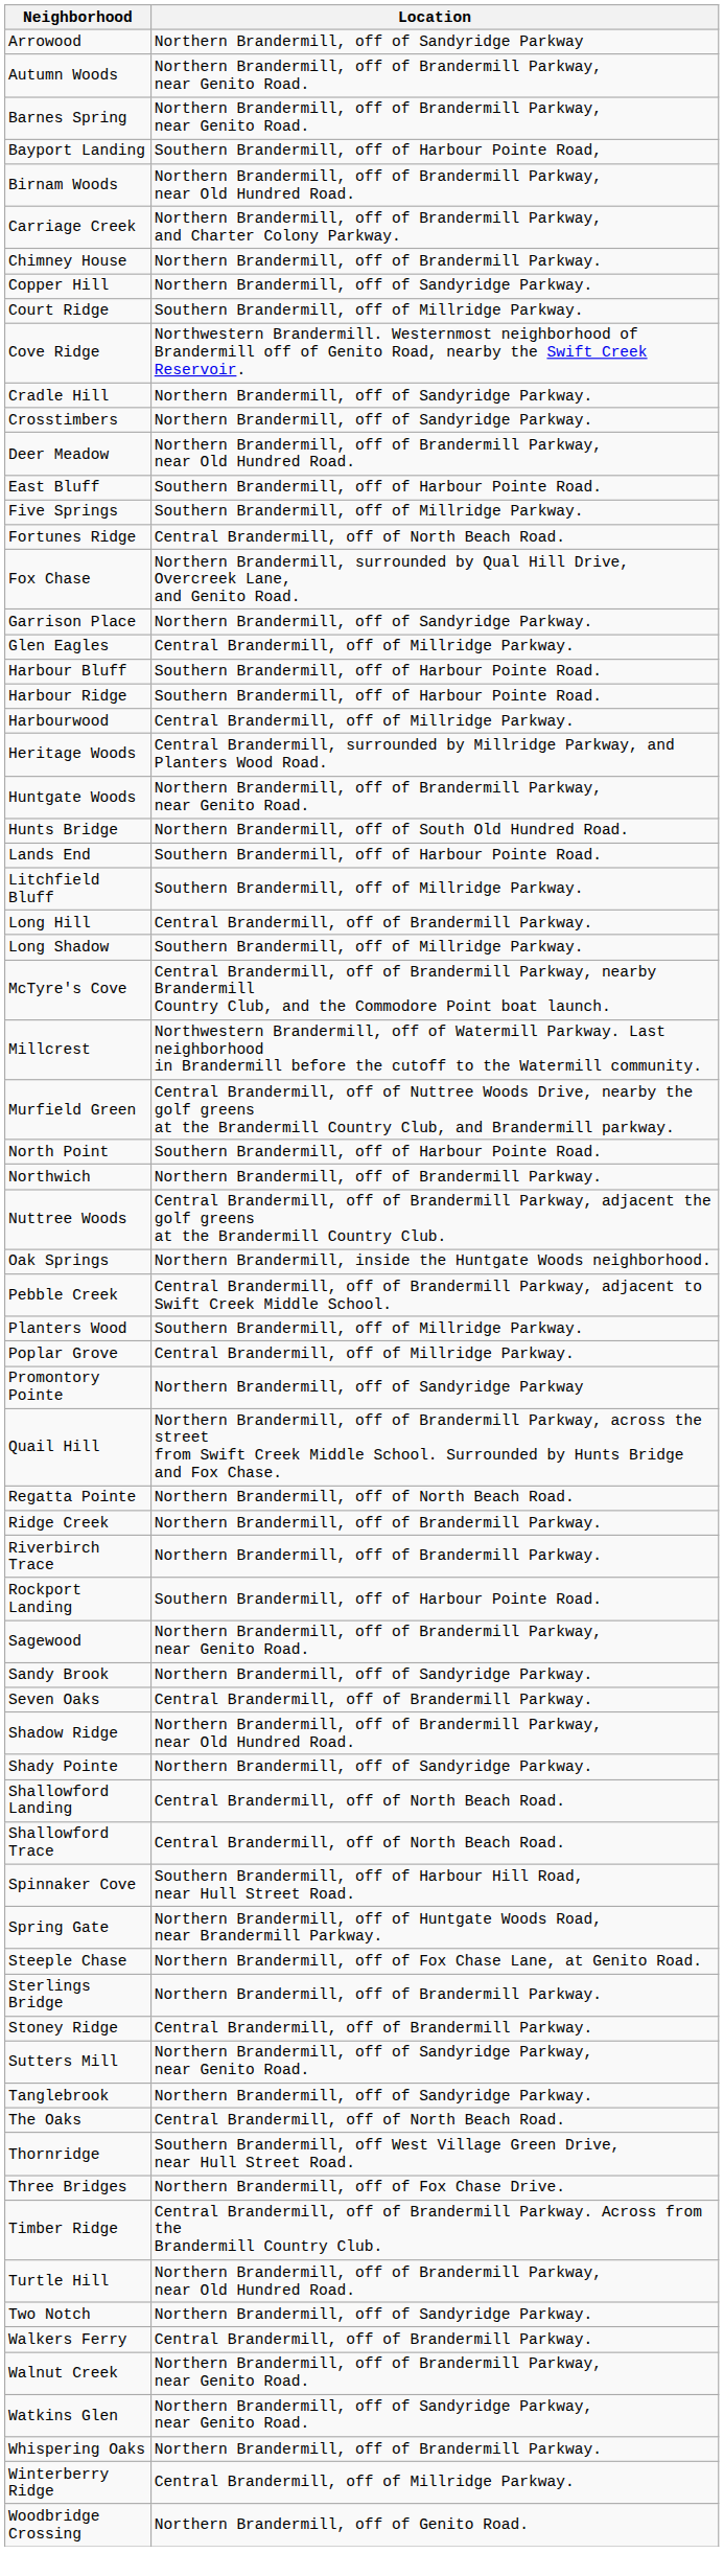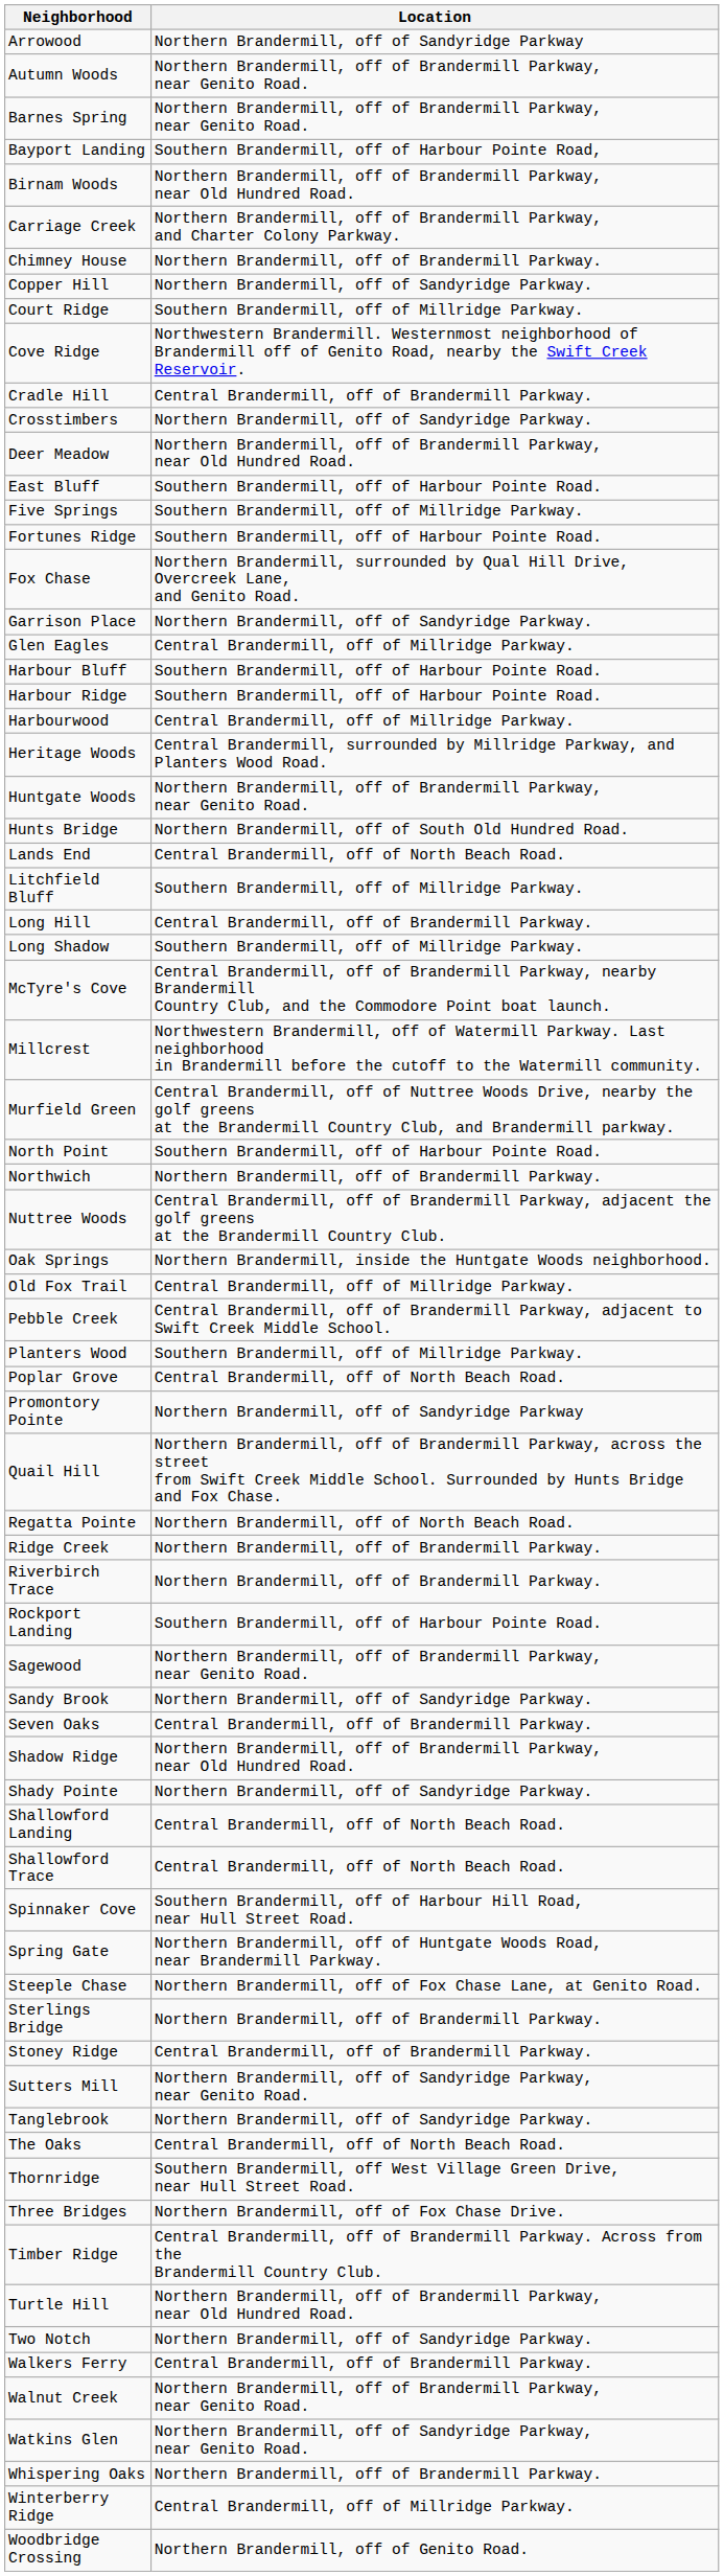Cradle Hill | Location: Northern Brandermill, off of Sandyridge Parkway. -> Central Brandermill, off of Brandermill Parkway.
Fortunes Ridge | Location: Central Brandermill, off of North Beach Road. -> Southern Brandermill, off of Harbour Pointe Road.
Lands End | Location: Southern Brandermill, off of Harbour Pointe Road. -> Central Brandermill, off of North Beach Road.
+ row: Old Fox Trail | Central Brandermill, off of Millridge Parkway.
Poplar Grove | Location: Central Brandermill, off of Millridge Parkway. -> Central Brandermill, off of North Beach Road.
